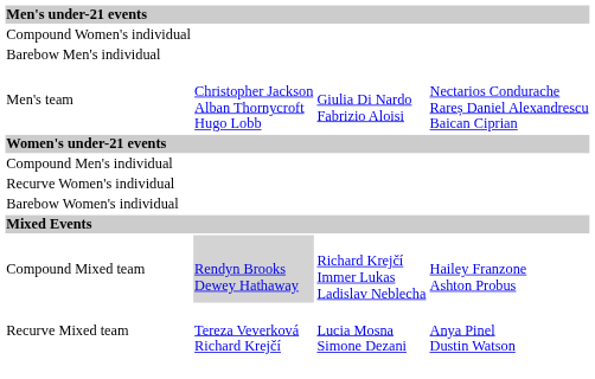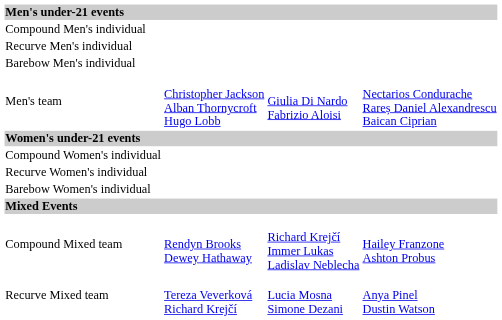rows swapped: Compound Men's individual <-> Compound Women's individual
+ row: Recurve Men's individual
Compound Mixed team | column 2: lightgrey background -> no background
